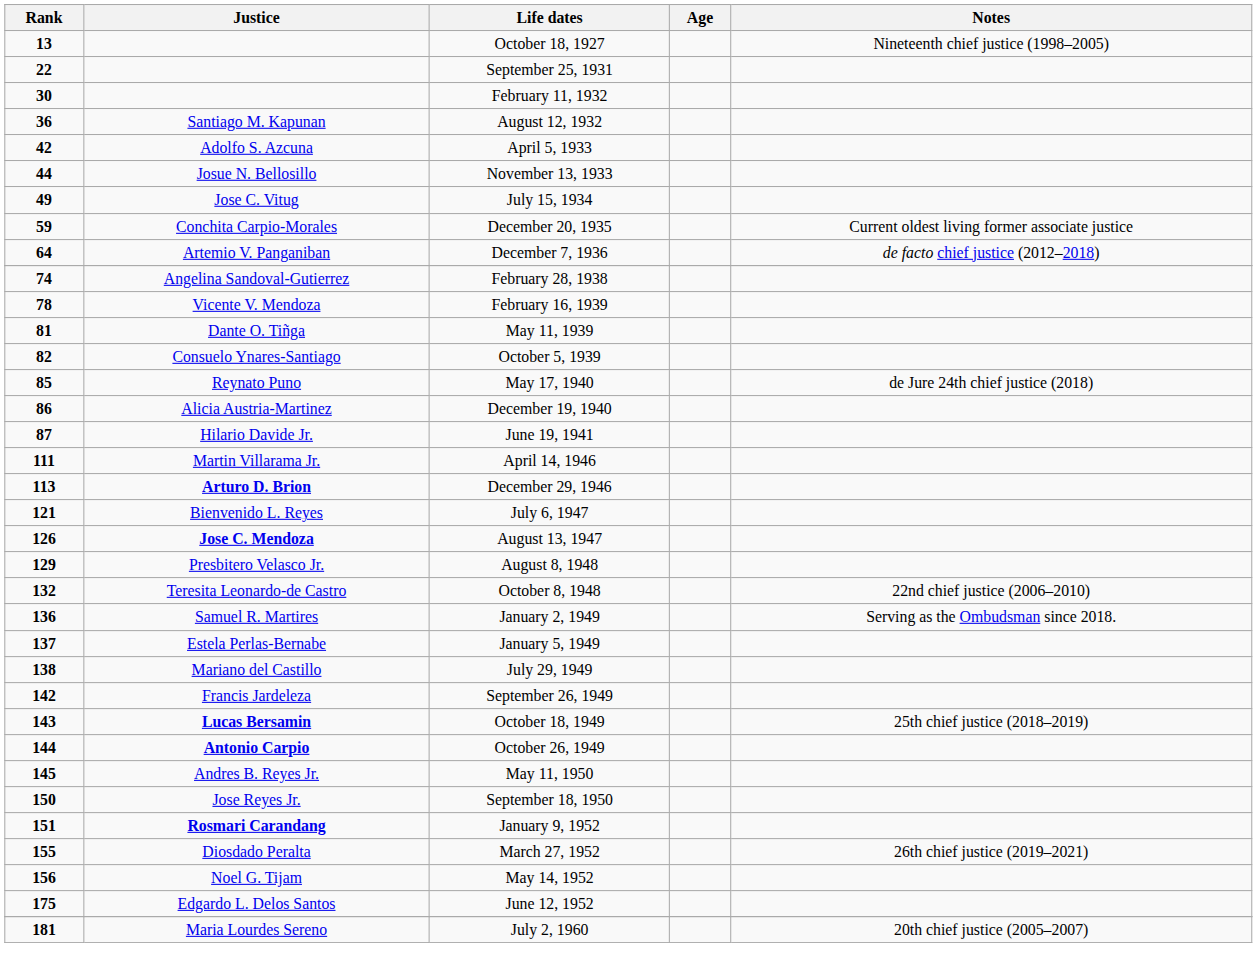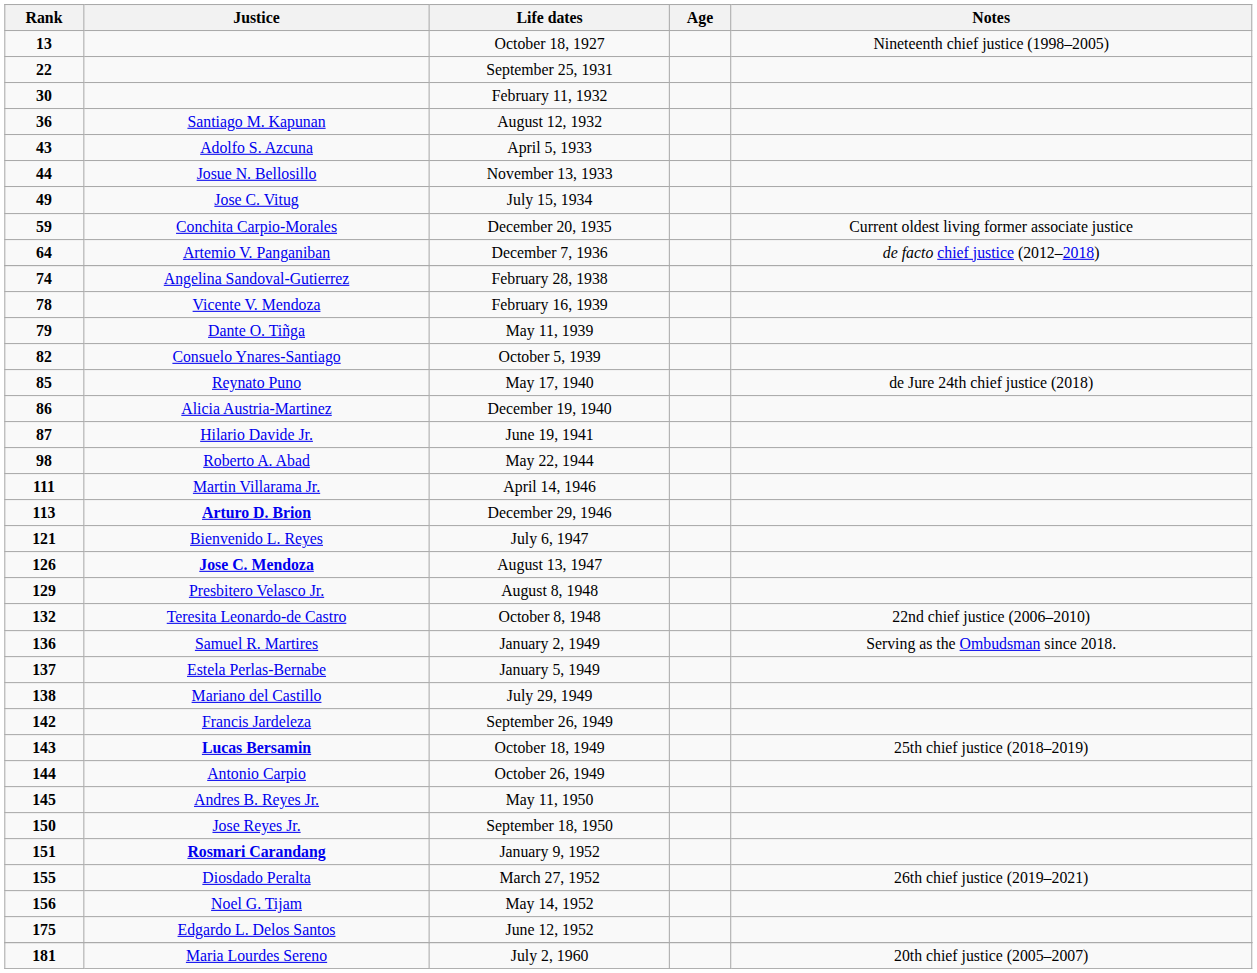April 5, 1933 | Rank: 42 -> 43
May 11, 1939 | Rank: 81 -> 79
+ row: 98 | Roberto A. Abad | May 22, 1944
October 26, 1949 | Justice: bold -> normal
